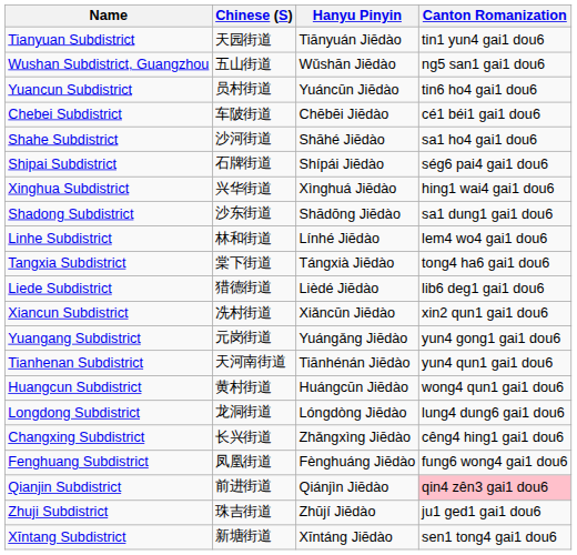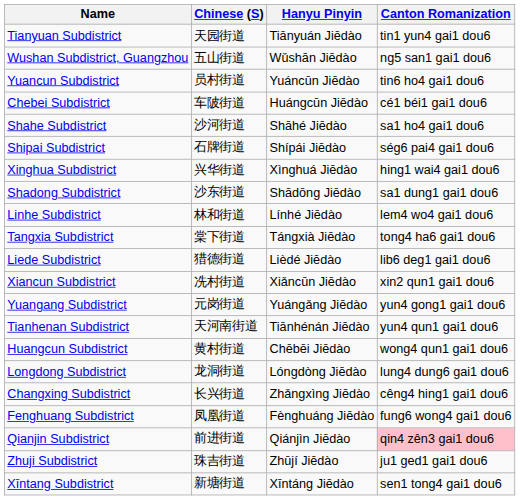Chebei Subdistrict | Hanyu Pinyin: Chēbēi Jiēdào -> Huángcūn Jiēdào
Huangcun Subdistrict | Hanyu Pinyin: Huángcūn Jiēdào -> Chēbēi Jiēdào
